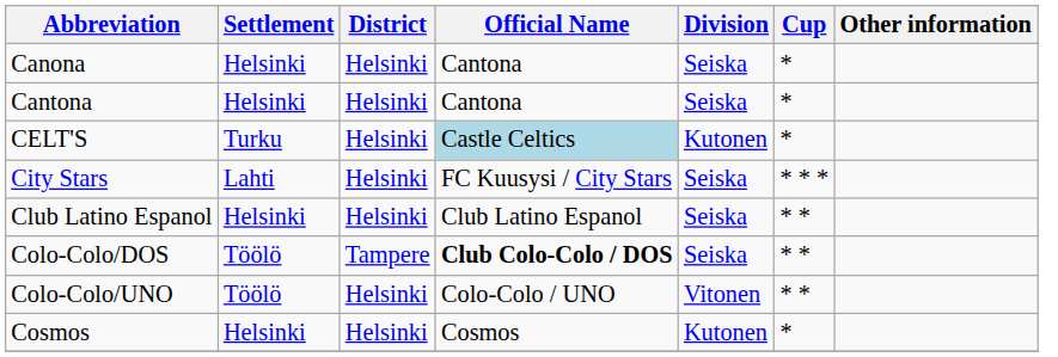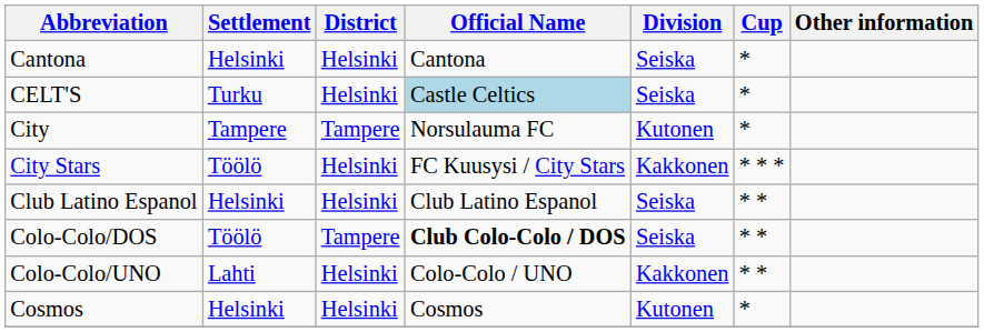- row: Canona | Helsinki | Helsinki | Cantona | Seiska | *
CELT'S | Division: Kutonen -> Seiska
+ row: City | Tampere | Tampere | Norsulauma FC | Kutonen | *
City Stars | Settlement: Lahti -> Töölö
City Stars | Division: Seiska -> Kakkonen
Colo-Colo/UNO | Settlement: Töölö -> Lahti
Colo-Colo/UNO | Division: Vitonen -> Kakkonen
